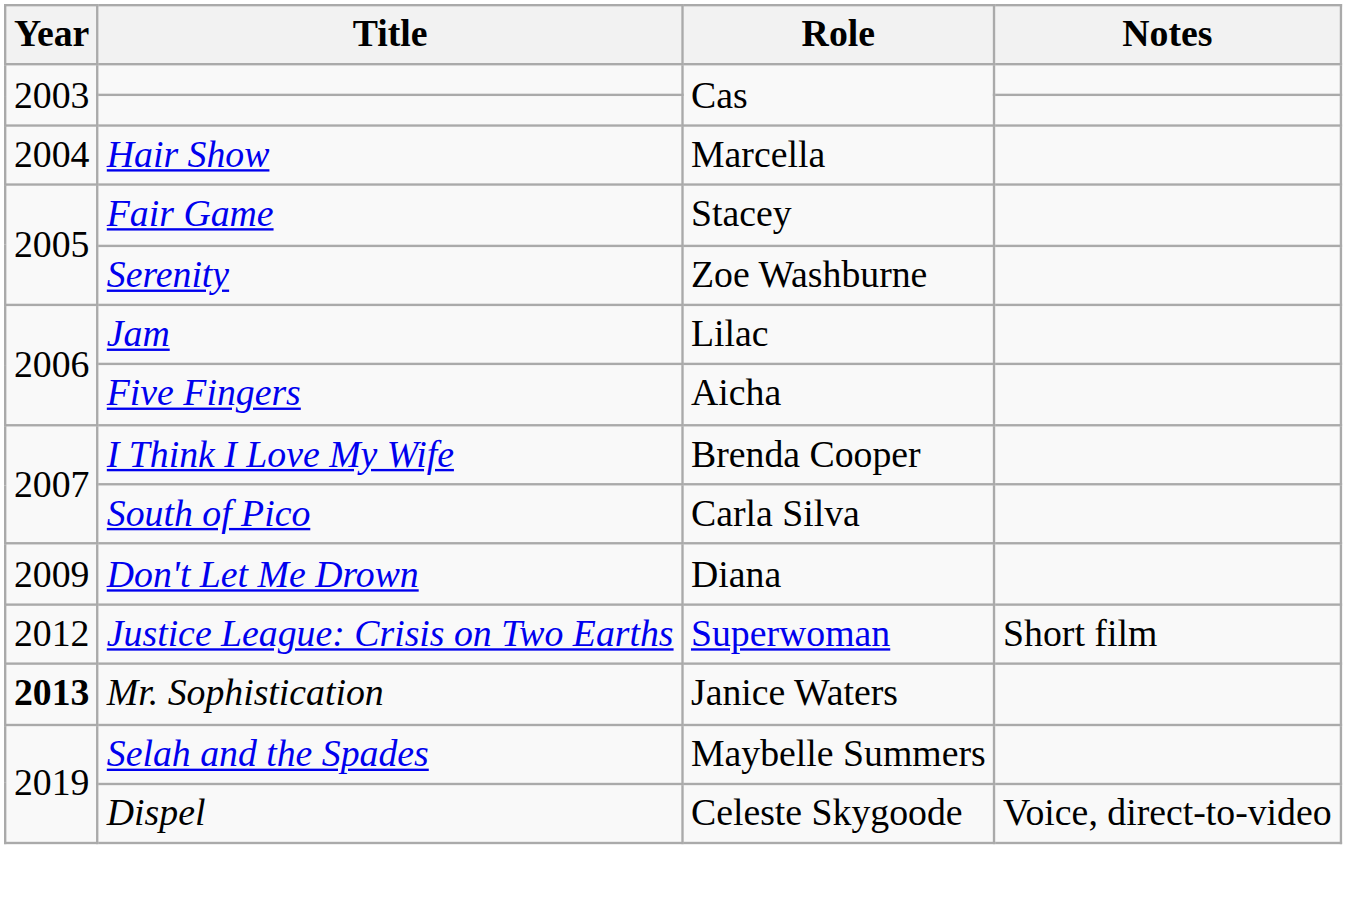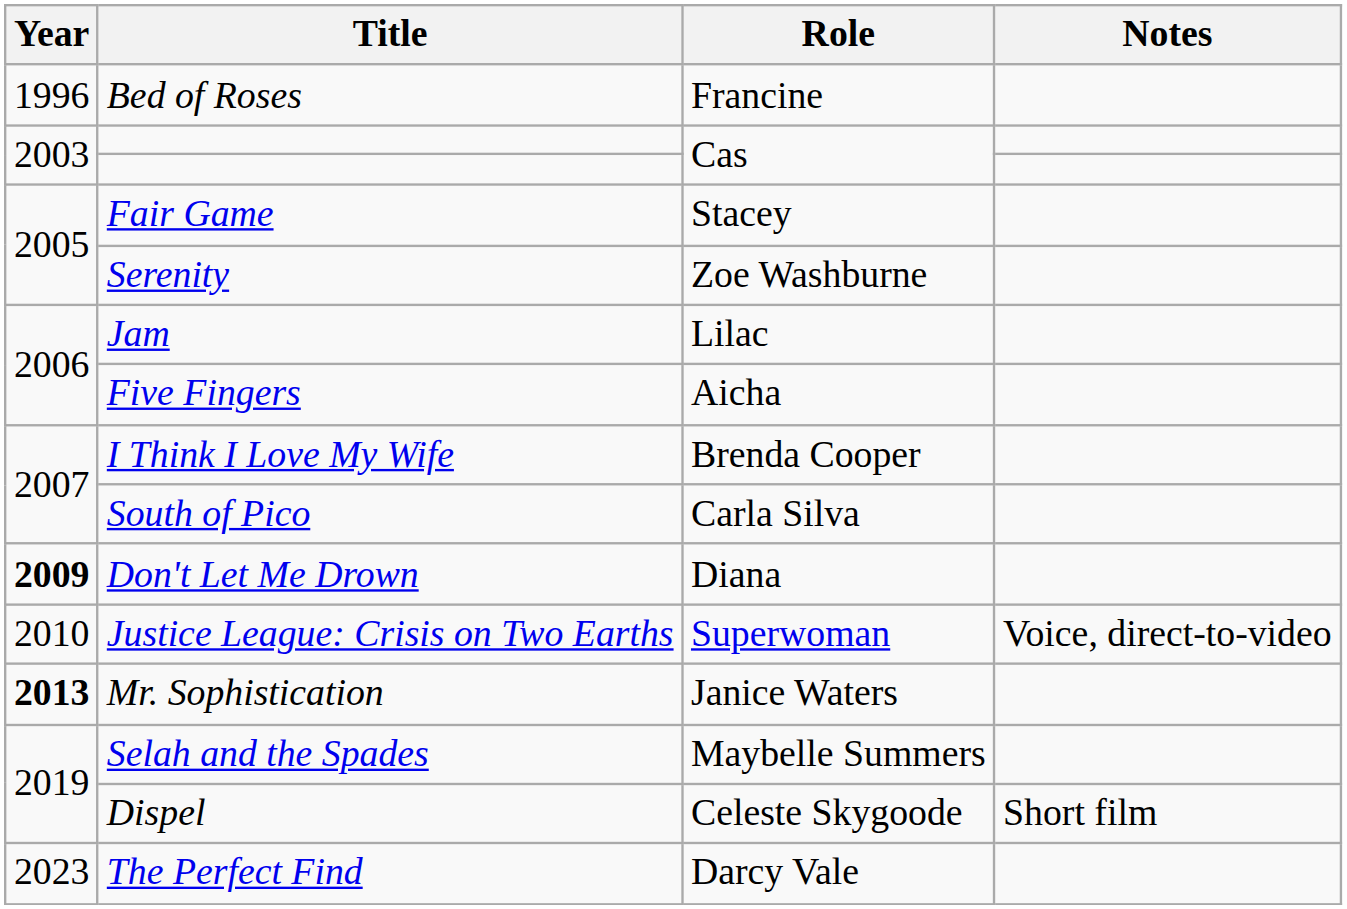+ row: 1996 | Bed of Roses | Francine
- row: 2004 | Hair Show | Marcella
Don't Let Me Drown | Year: normal -> bold
Justice League: Crisis on Two Earths | Year: 2012 -> 2010
Justice League: Crisis on Two Earths | Notes: Short film -> Voice, direct-to-video
Dispel | Notes: Voice, direct-to-video -> Short film
+ row: 2023 | The Perfect Find | Darcy Vale
